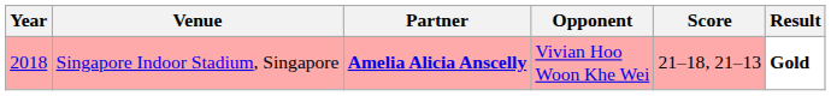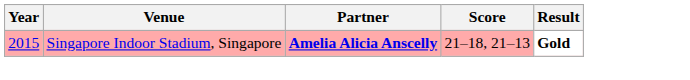- column: Opponent | Vivian Hoo Woon Khe Wei
Singapore Indoor Stadium, Singapore | Year: 2018 -> 2015
